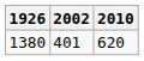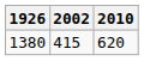1380 | 2002: 401 -> 415
